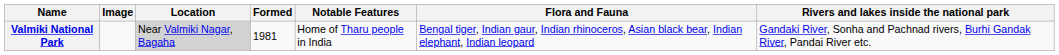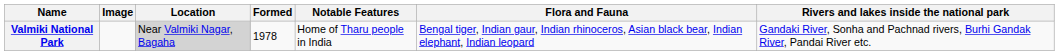Valmiki National Park | Formed: 1981 -> 1978
